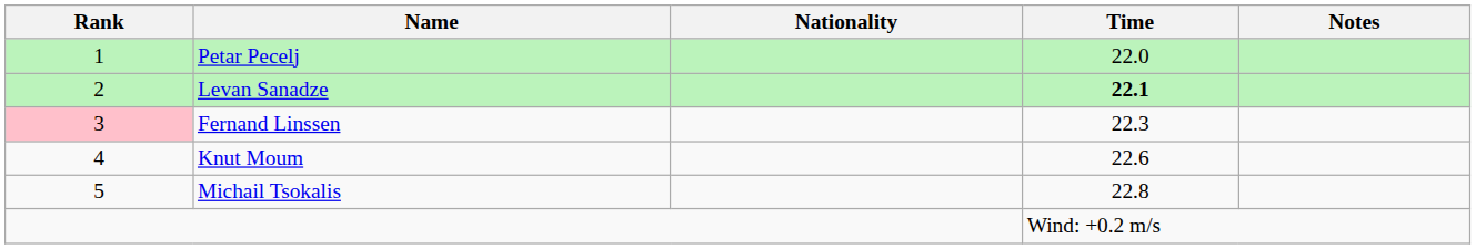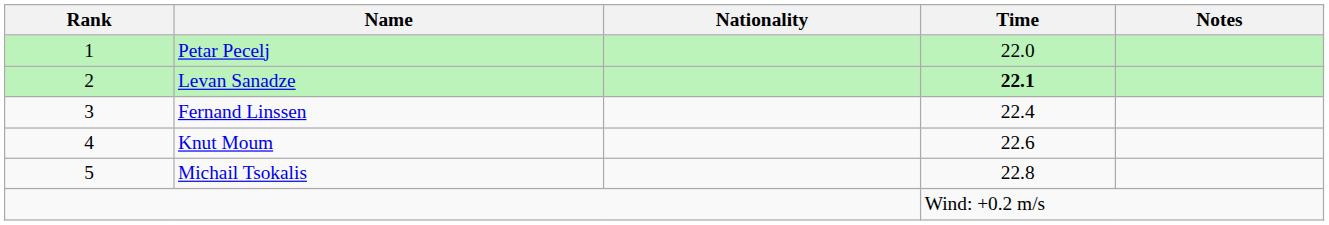Fernand Linssen | Rank: pink background -> no background
Fernand Linssen | Time: 22.3 -> 22.4
